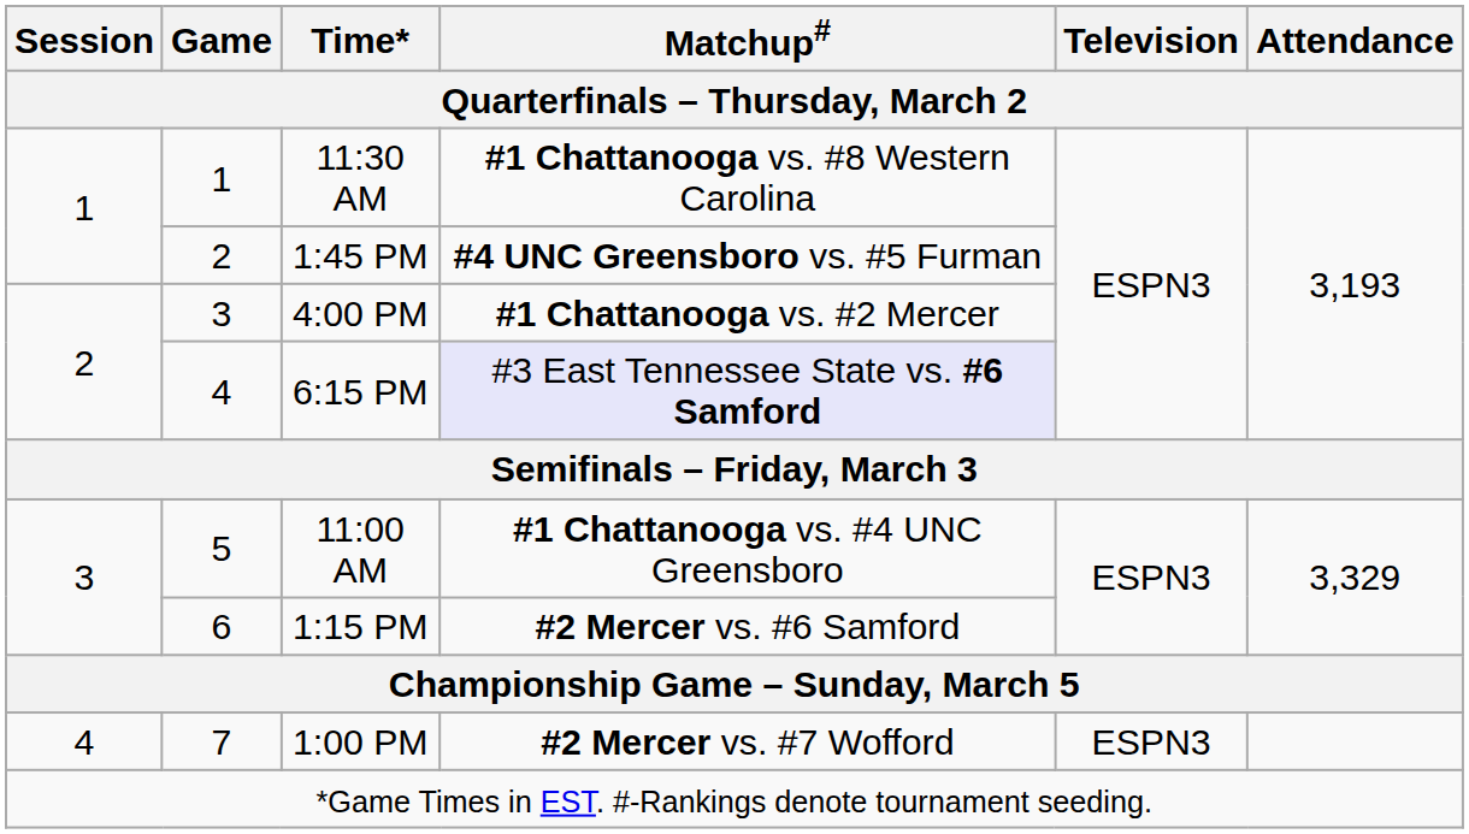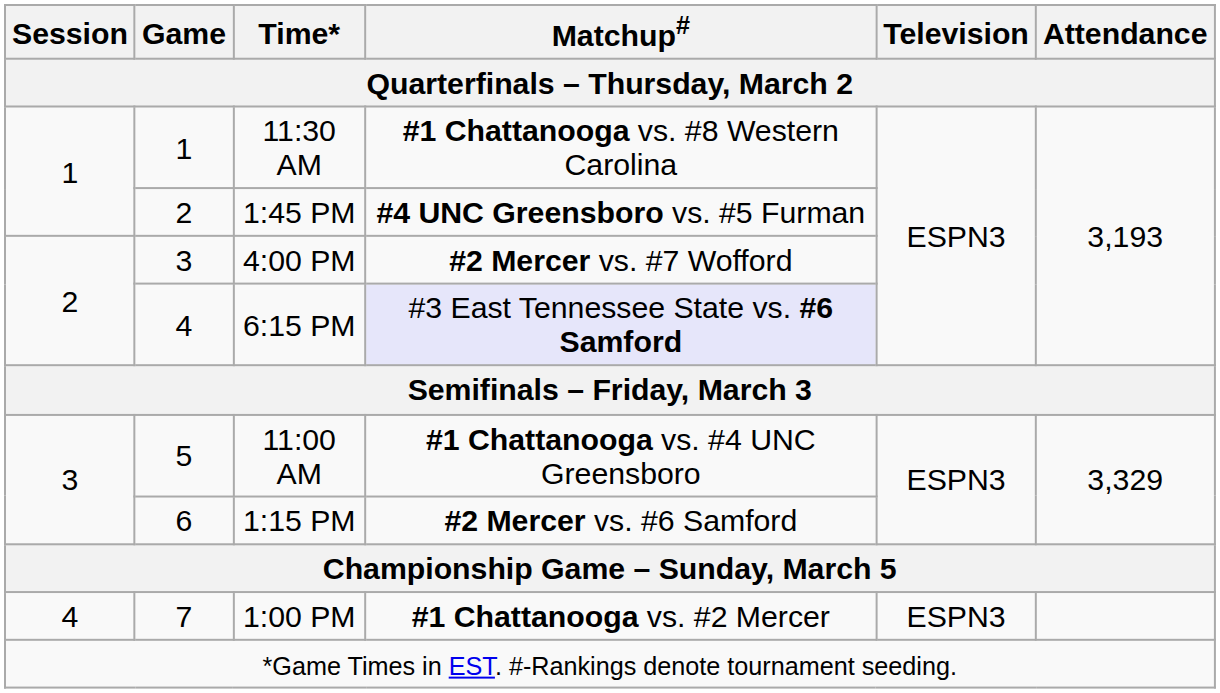4:00 PM | Matchup# / Quarterfinals – Thursday, March 2: #1 Chattanooga vs. #2 Mercer -> #2 Mercer vs. #7 Wofford
1:00 PM | Matchup# / Quarterfinals – Thursday, March 2: #2 Mercer vs. #7 Wofford -> #1 Chattanooga vs. #2 Mercer
